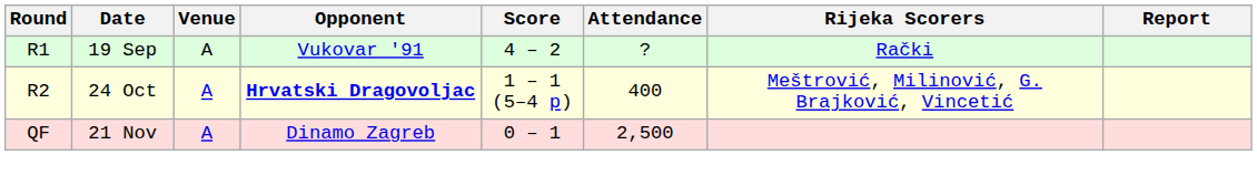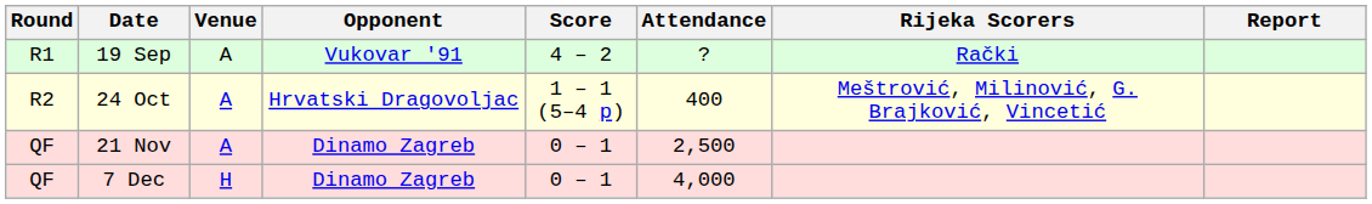24 Oct | Opponent: bold -> normal
+ row: QF | 7 Dec | H | Dinamo Zagreb | 0 – 1 | 4,000
